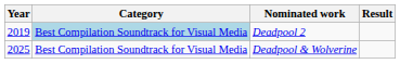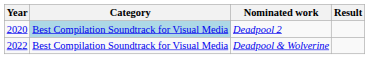Deadpool 2 | Year: 2019 -> 2020
Deadpool & Wolverine | Year: 2025 -> 2022
